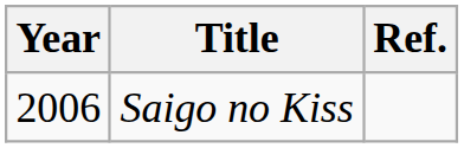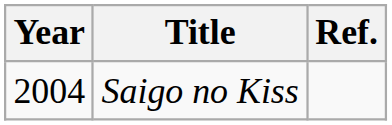Saigo no Kiss | Year: 2006 -> 2004
